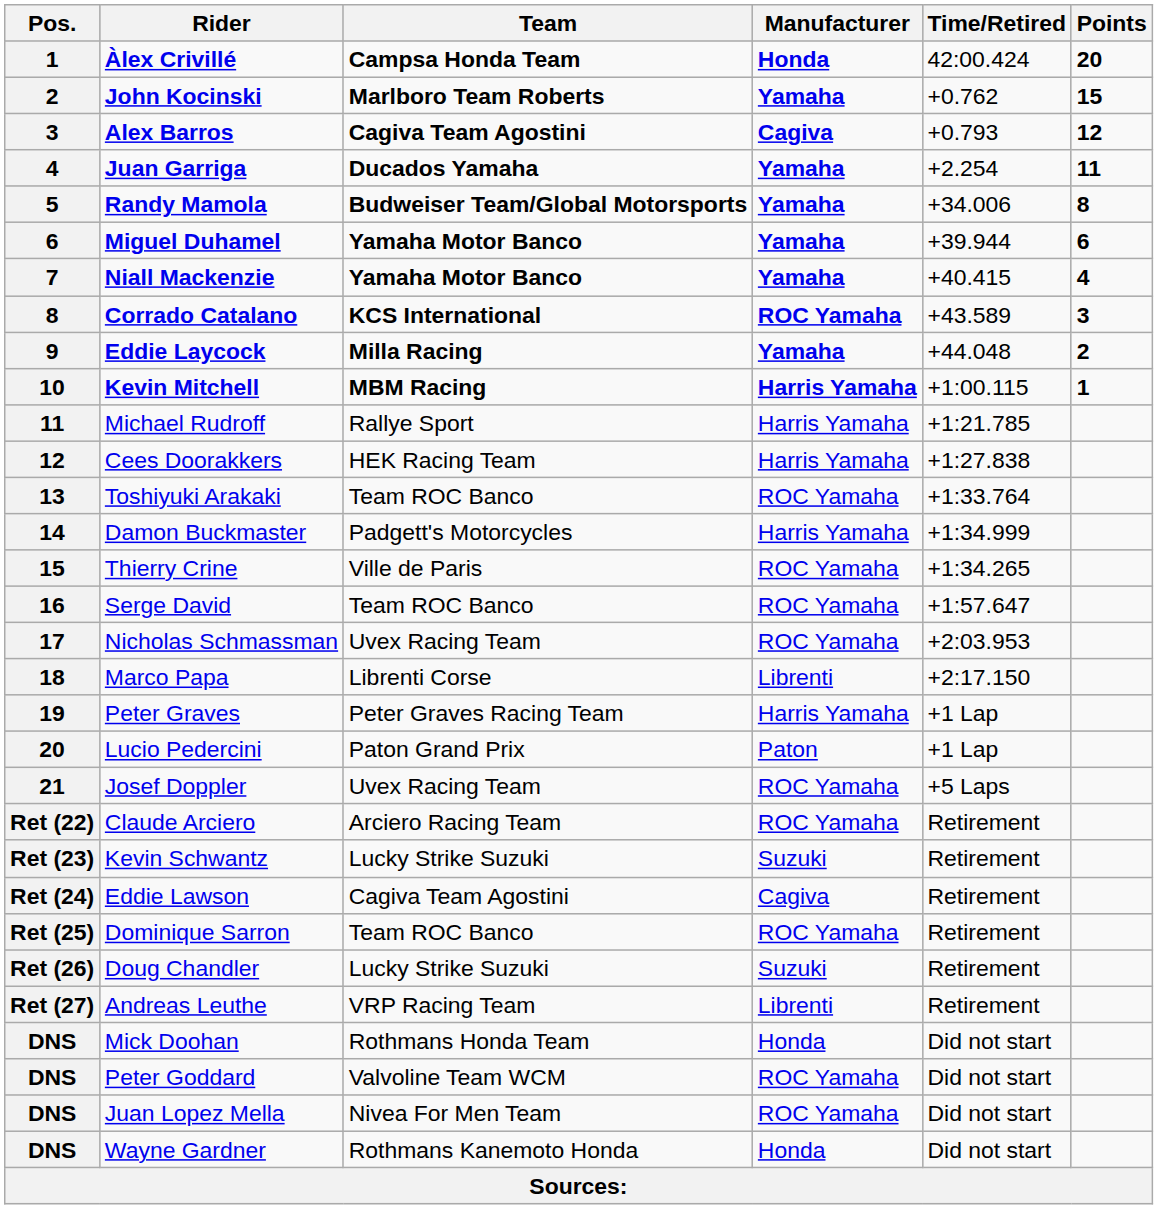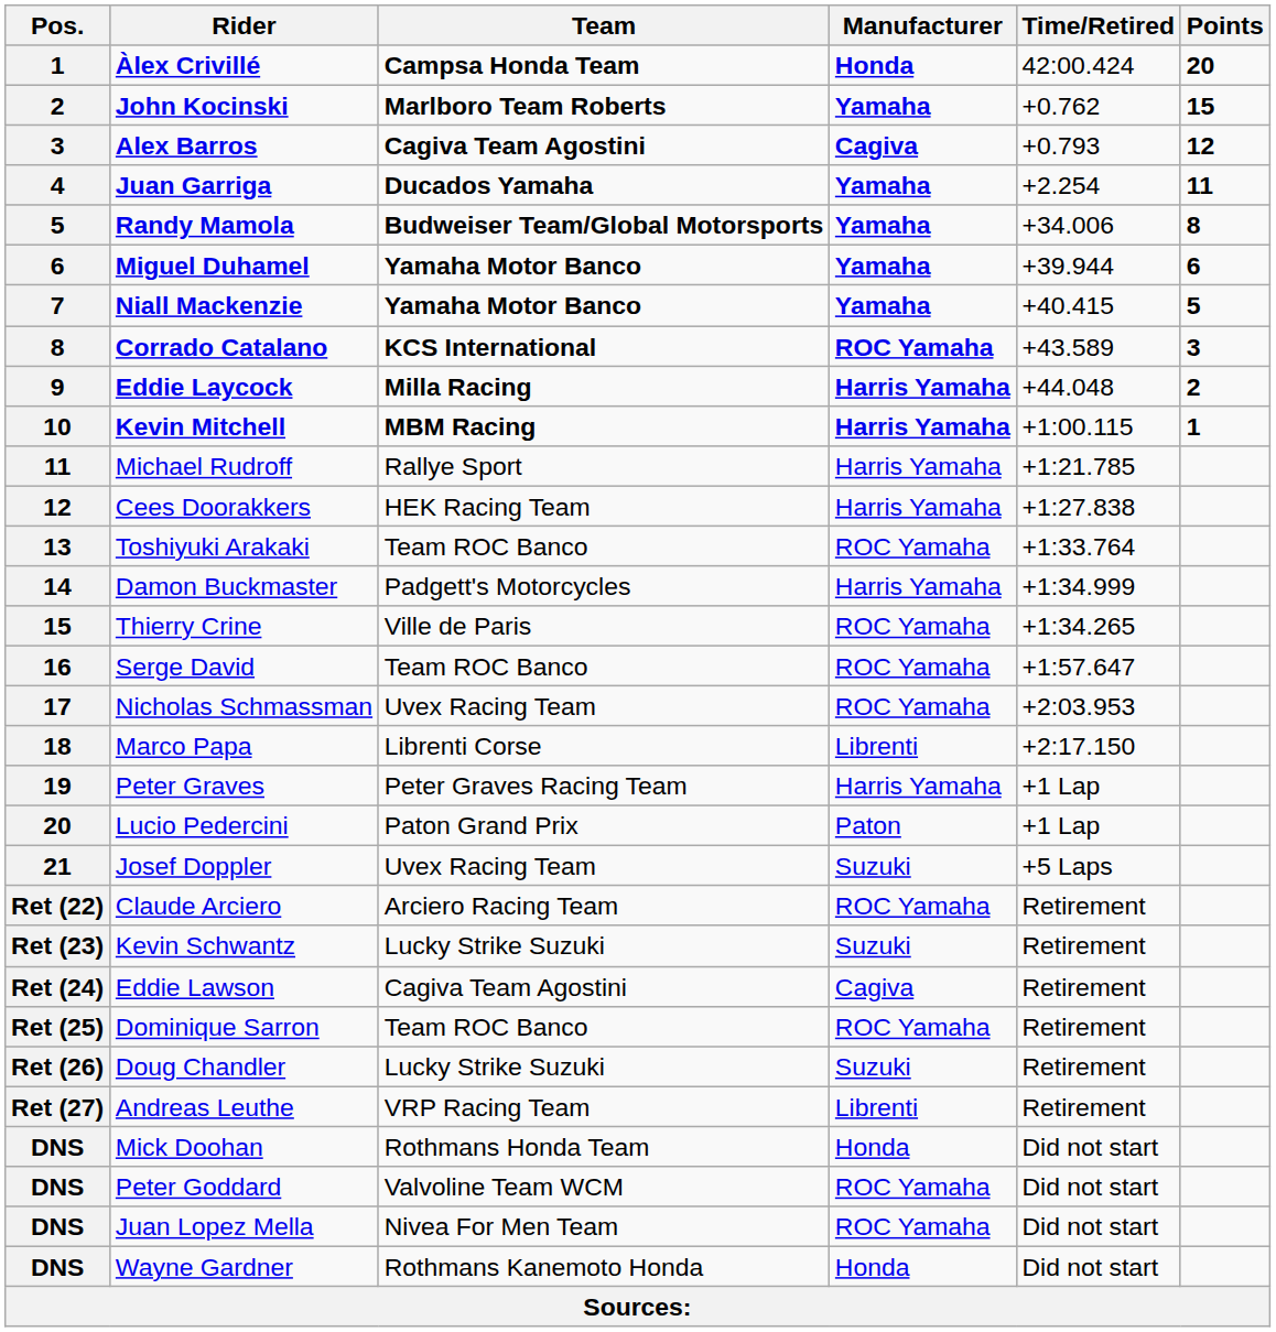Niall Mackenzie | Points: 4 -> 5
Eddie Laycock | Manufacturer: Yamaha -> Harris Yamaha
Josef Doppler | Manufacturer: ROC Yamaha -> Suzuki
